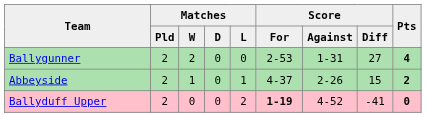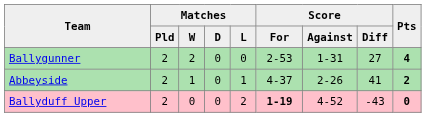Abbeyside | Score / Diff: 15 -> 41
Ballyduff Upper | Score / Diff: -41 -> -43
